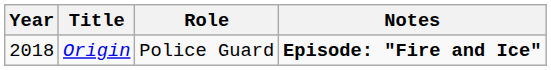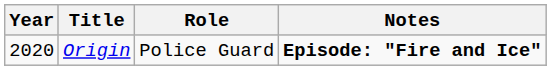Origin | Year: 2018 -> 2020
